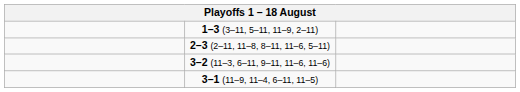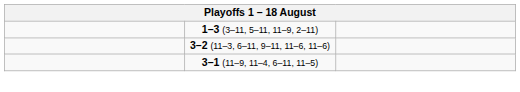- row: 2–3 (2–11, 11–8, 8–11, 11–6, 5–11)
